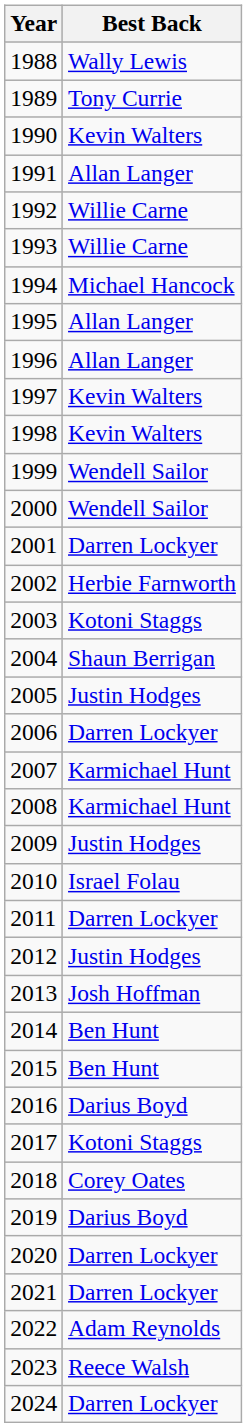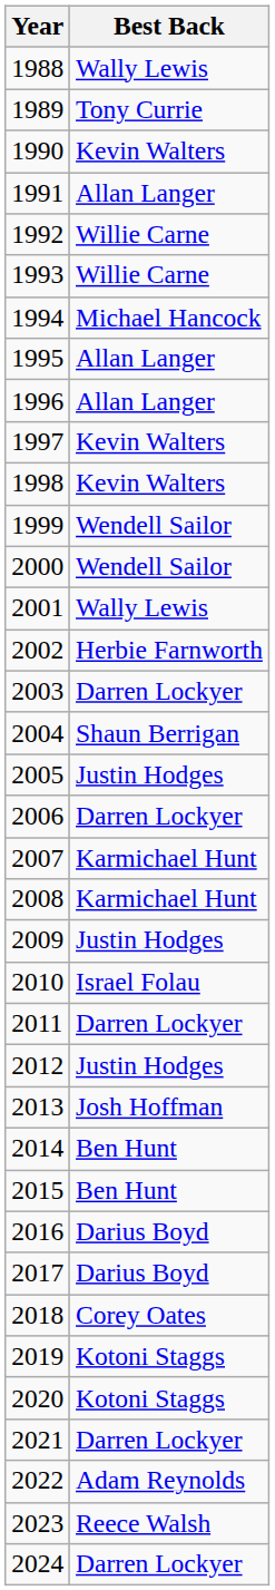2001 | Best Back: Darren Lockyer -> Wally Lewis
2003 | Best Back: Kotoni Staggs -> Darren Lockyer
2017 | Best Back: Kotoni Staggs -> Darius Boyd
2019 | Best Back: Darius Boyd -> Kotoni Staggs
2020 | Best Back: Darren Lockyer -> Kotoni Staggs
